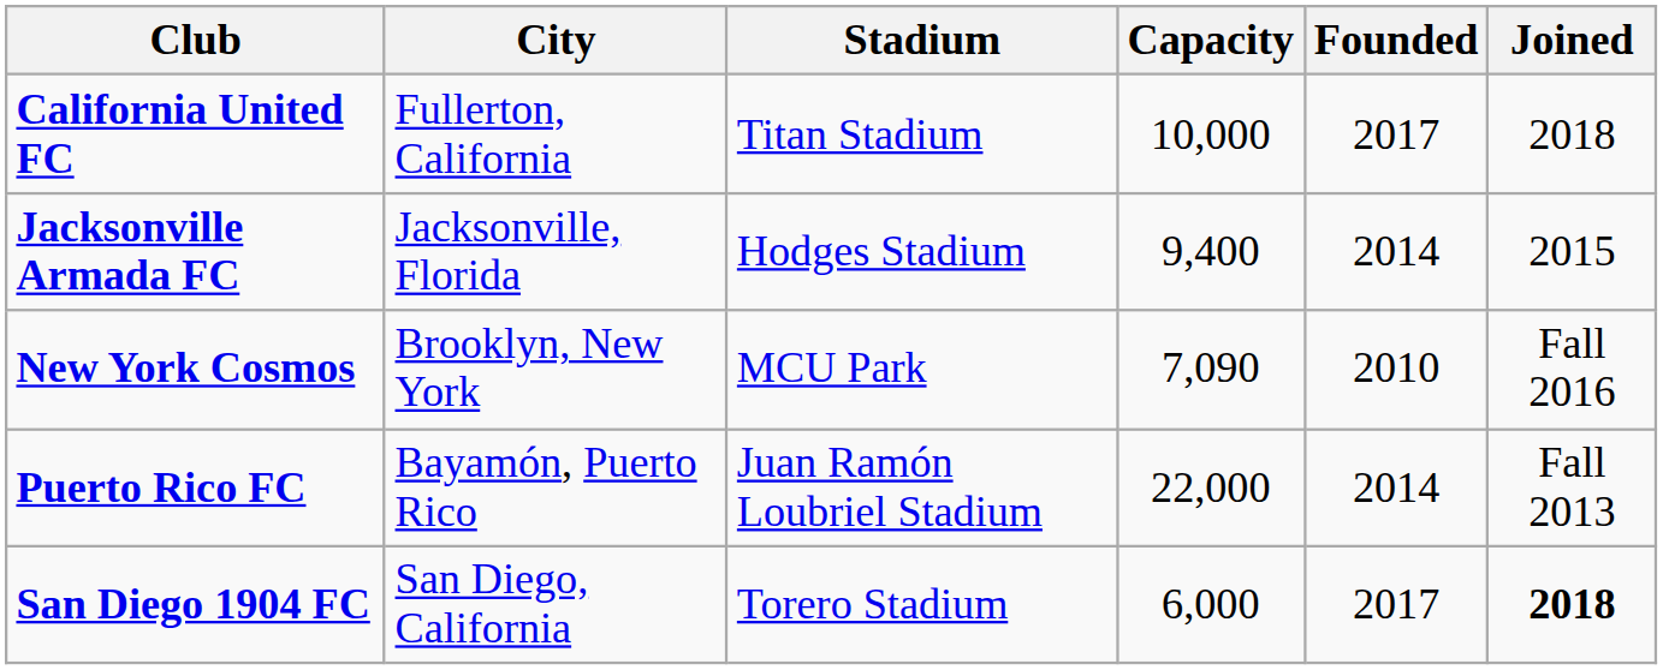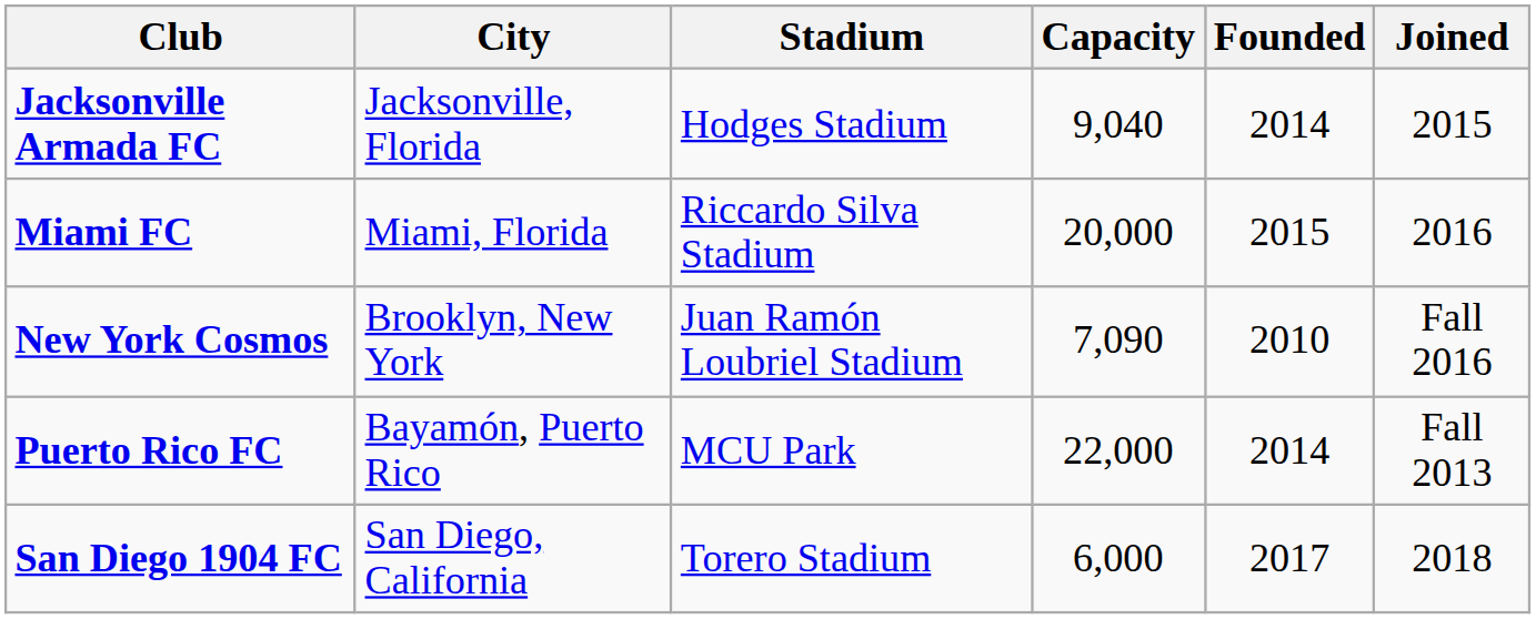- row: California United FC | Fullerton, California | Titan Stadium | 10,000 | 2017 | 2018
Jacksonville Armada FC | Capacity: 9,400 -> 9,040
+ row: Miami FC | Miami, Florida | Riccardo Silva Stadium | 20,000 | 2015 | 2016
New York Cosmos | Stadium: MCU Park -> Juan Ramón Loubriel Stadium
Puerto Rico FC | Stadium: Juan Ramón Loubriel Stadium -> MCU Park
San Diego 1904 FC | Joined: bold -> normal
